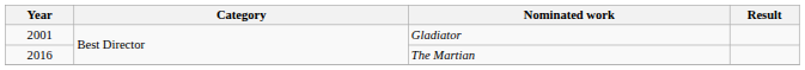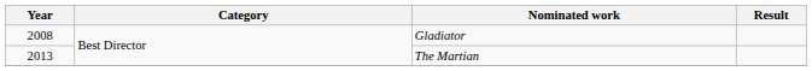Gladiator | Year: 2001 -> 2008
The Martian | Year: 2016 -> 2013
